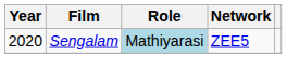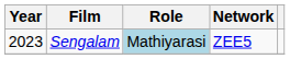Sengalam | Year: 2020 -> 2023
